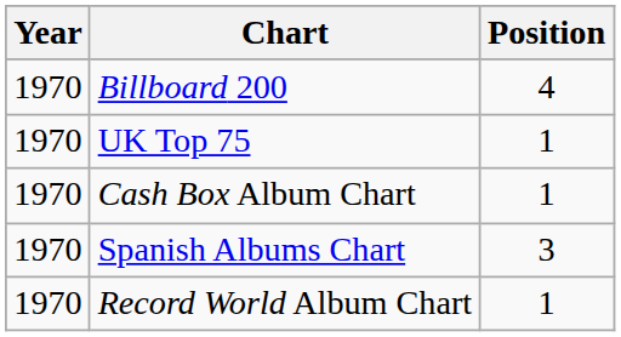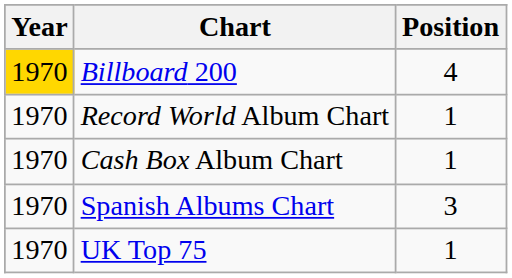Billboard 200 | Year: no background -> gold background
rows swapped: Record World Album Chart <-> UK Top 75
